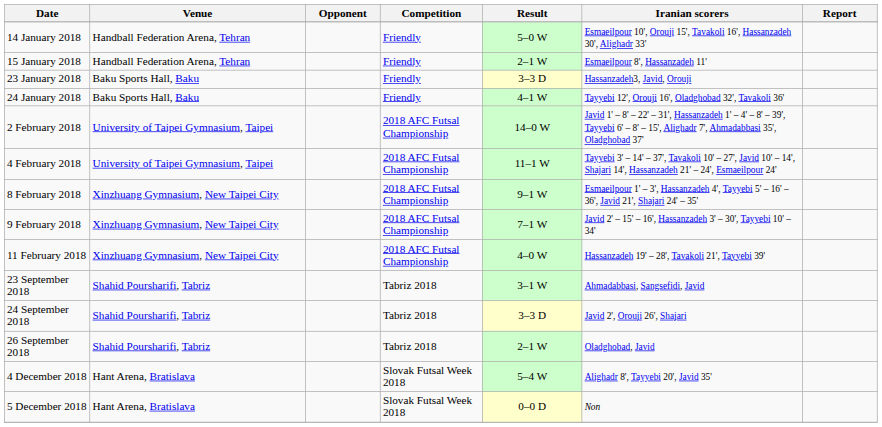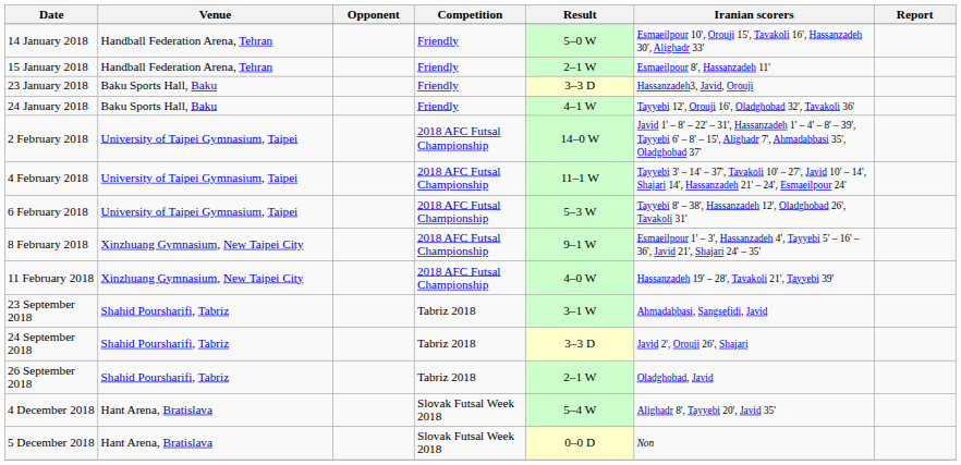+ row: 6 February 2018 | University of Taipei Gymnasium, Taipei | 2018 AFC Futsal Championship | 5–3 W | Tayyebi 8' – 38', Hassanzadeh 12', Oladghobad 26', Tavakoli 31'
- row: 9 February 2018 | Xinzhuang Gymnasium, New Taipei City | 2018 AFC Futsal Championship | 7–1 W | Javid 2' – 15' – 16', Hassanzadeh 3' – 30', Tayyebi 10' – 34'
